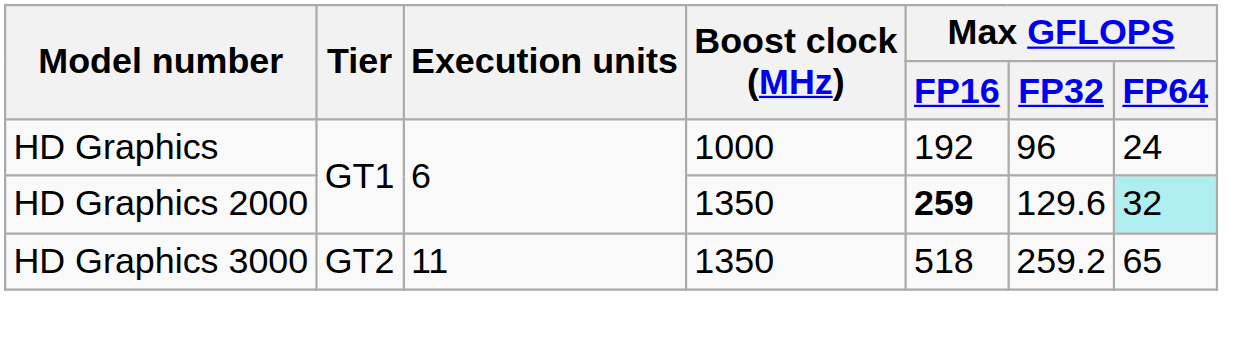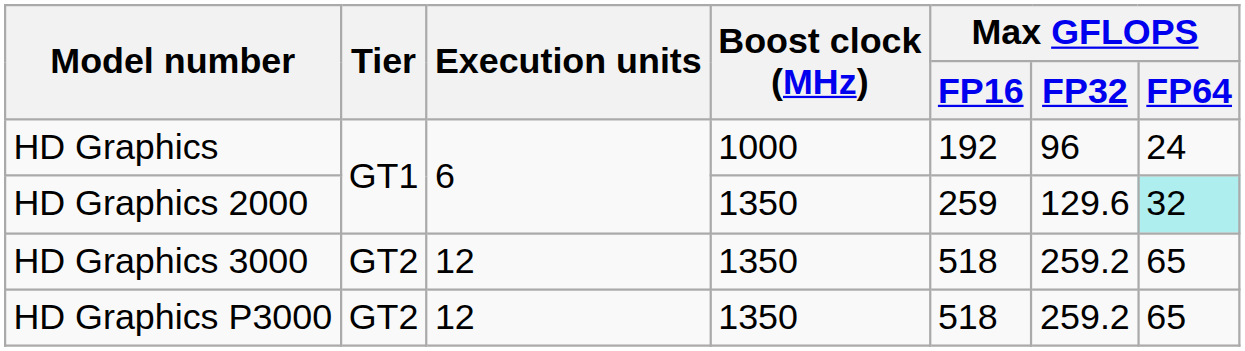HD Graphics 2000 | Max GFLOPS / FP16: bold -> normal
HD Graphics 3000 | Execution units: 11 -> 12
+ row: HD Graphics P3000 | GT2 | 12 | 1350 | 518 | 259.2 | 65
